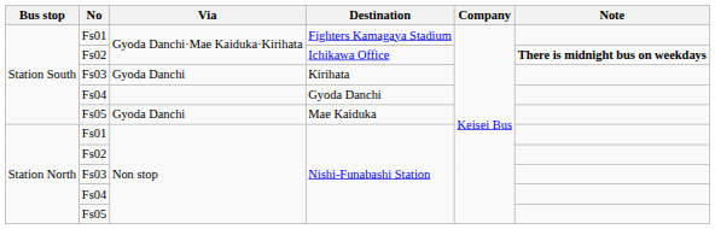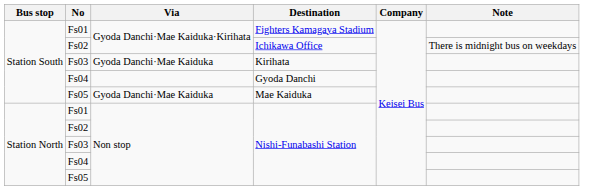Ichikawa Office | Note: bold -> normal
Kirihata | Via: Gyoda Danchi -> Gyoda Danchi·Mae Kaiduka
Mae Kaiduka | Via: Gyoda Danchi -> Gyoda Danchi·Mae Kaiduka
